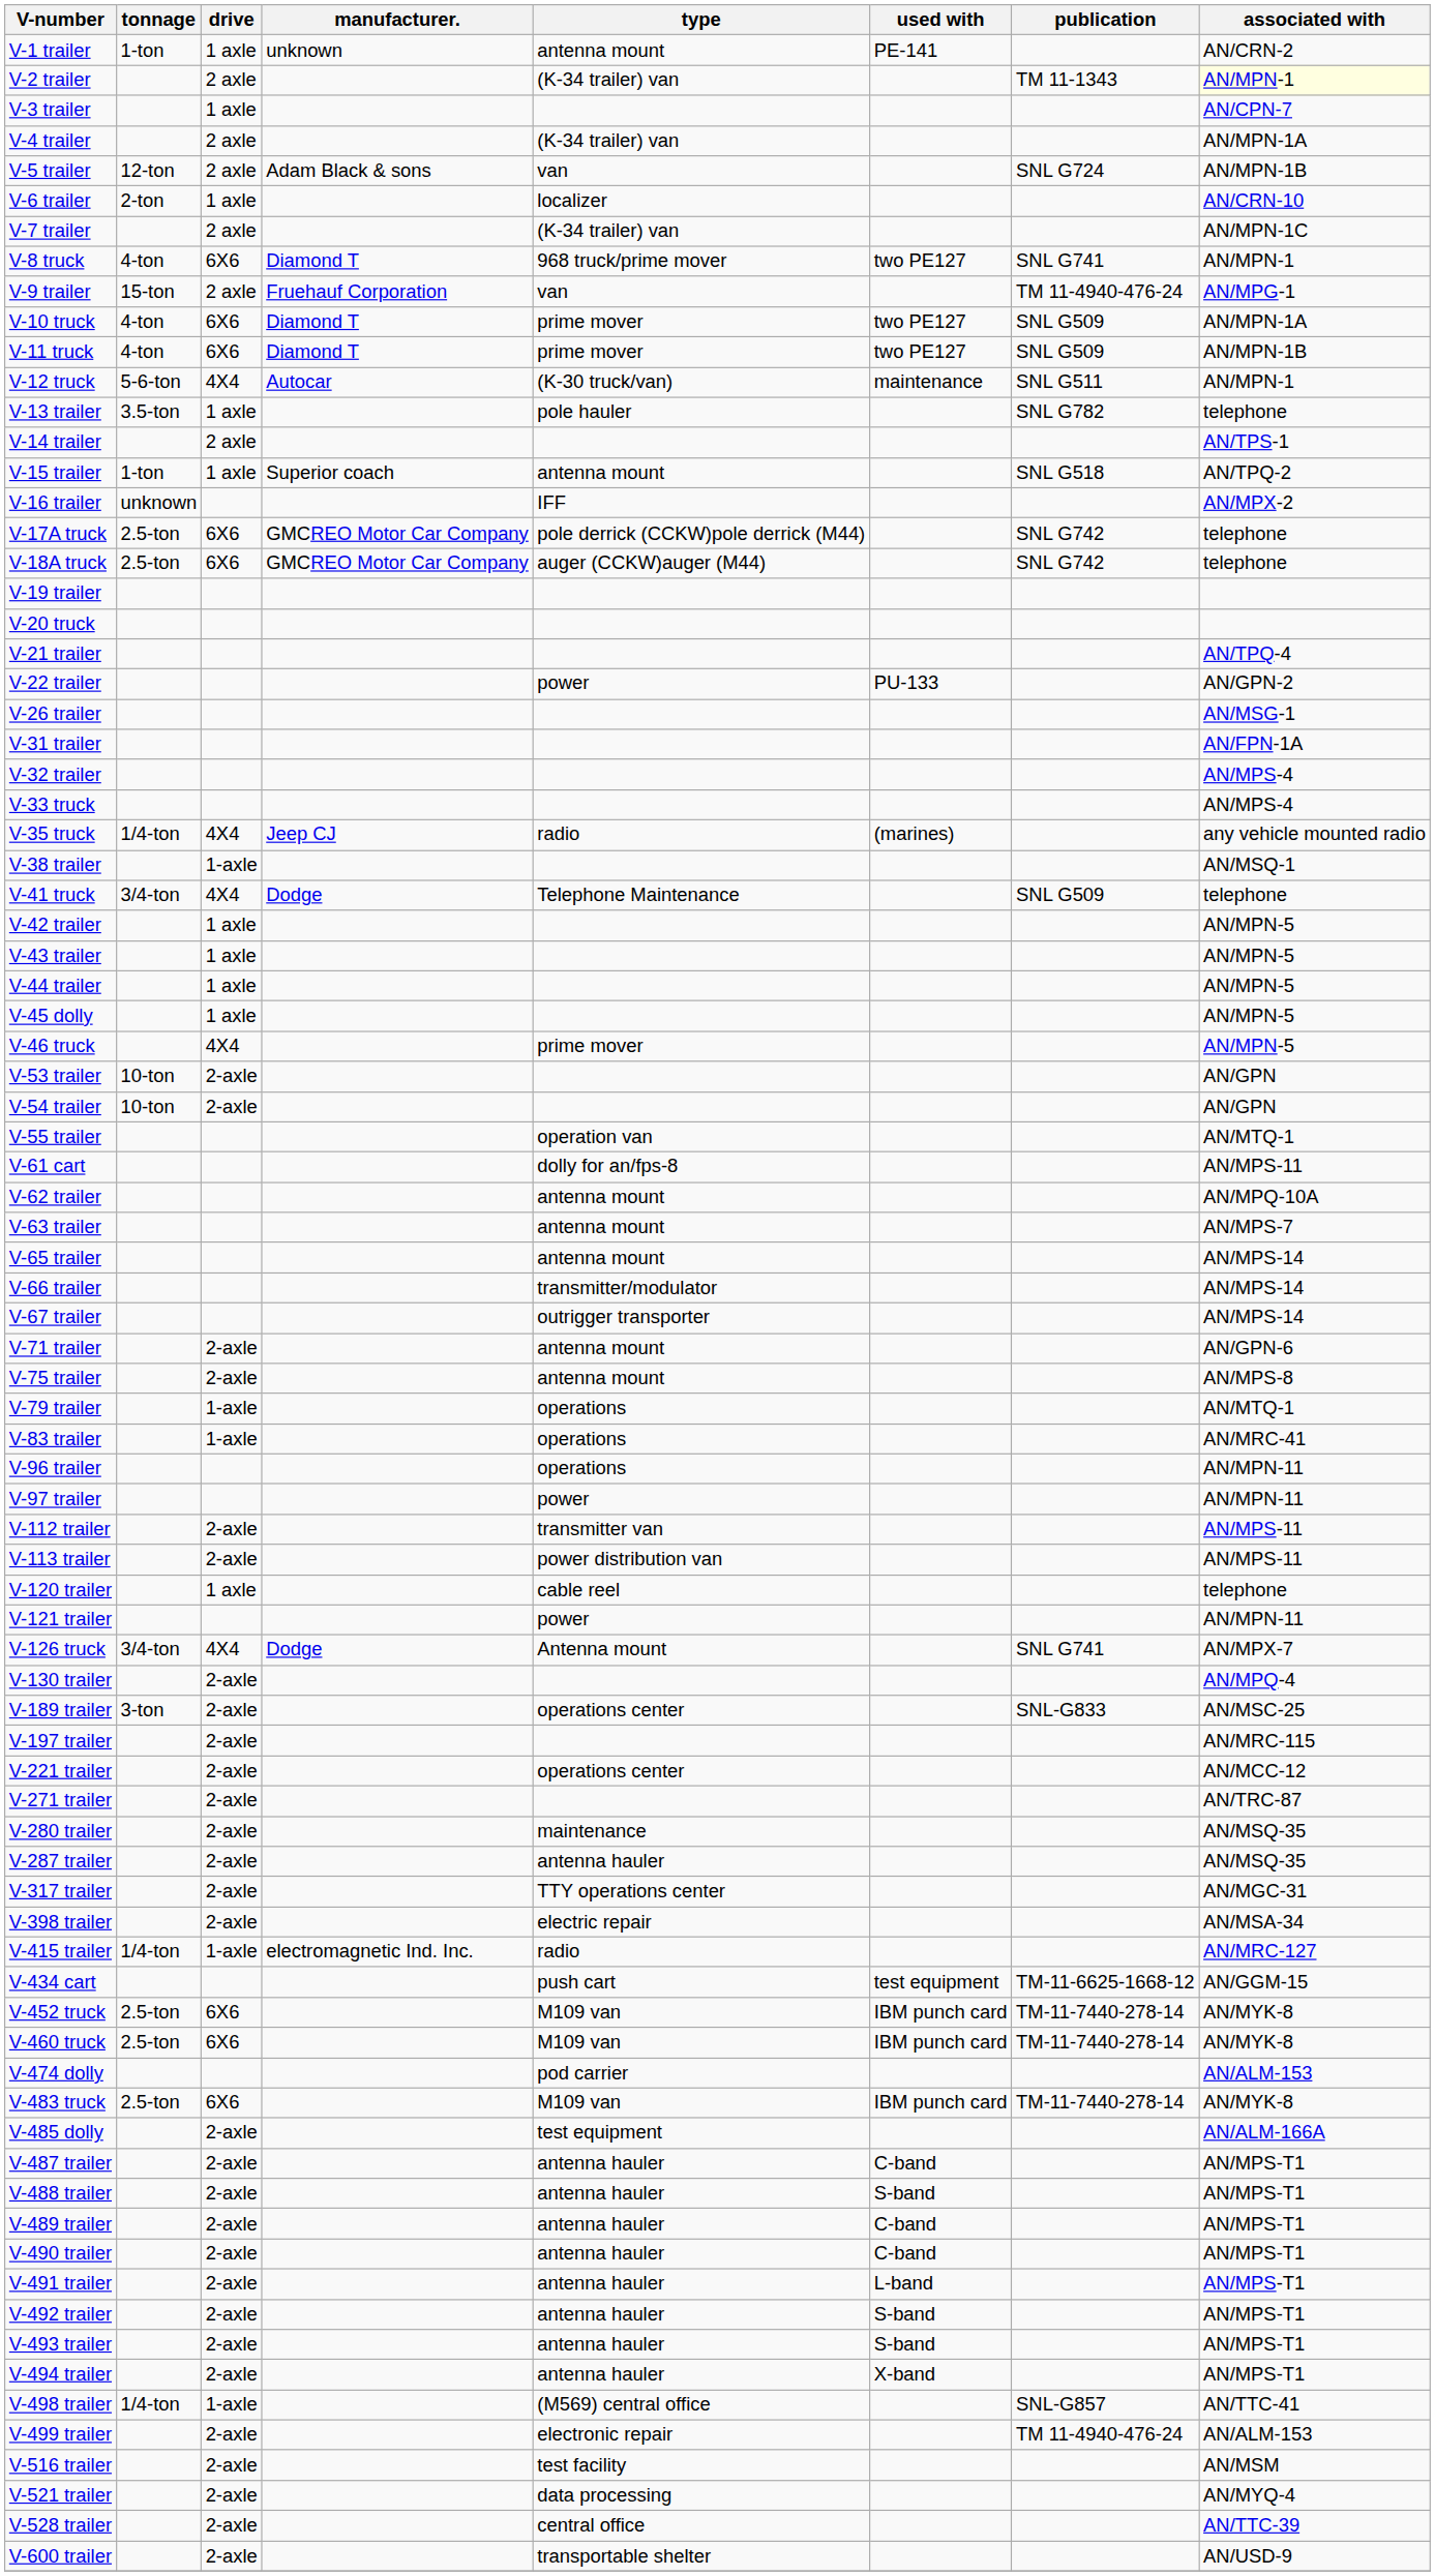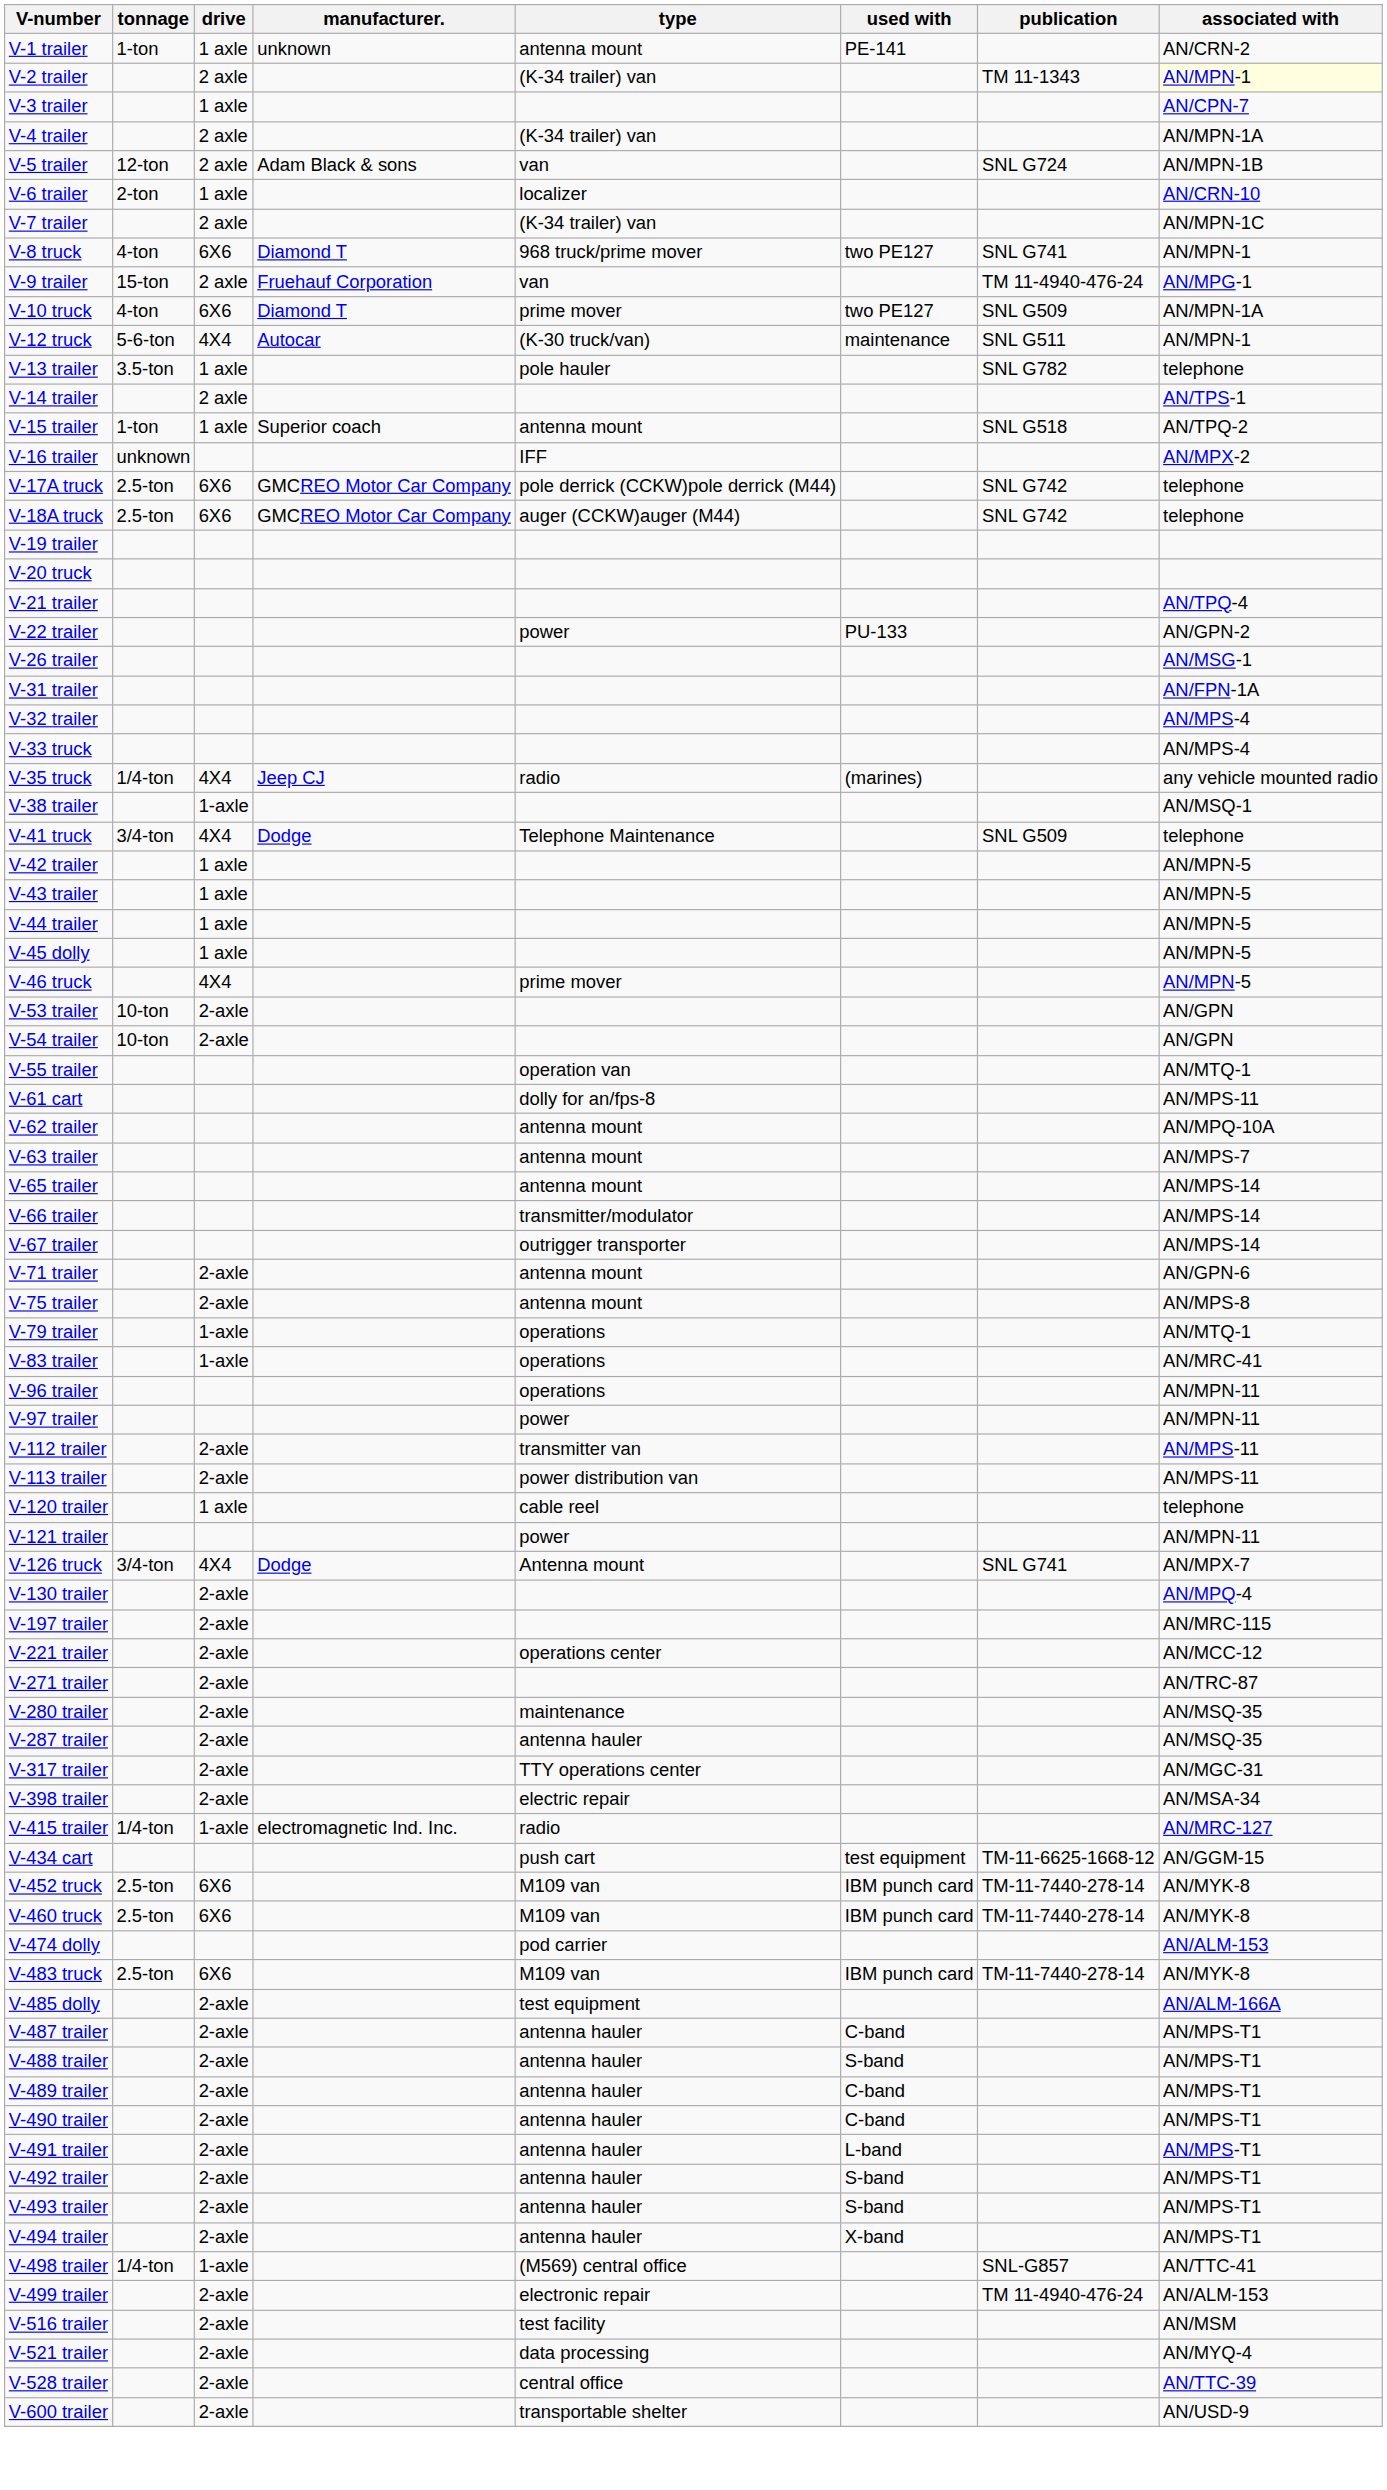- row: V-11 truck | 4-ton | 6X6 | Diamond T | prime mover | two PE127 | SNL G509 | AN/MPN-1B
- row: V-189 trailer | 3-ton | 2-axle | operations center | SNL-G833 | AN/MSC-25
